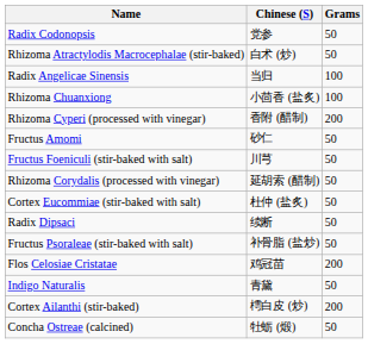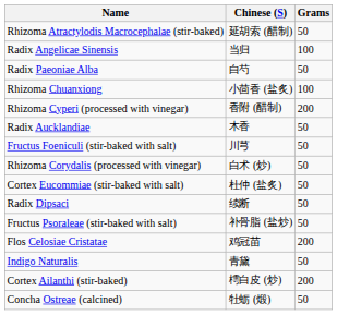- row: Radix Codonopsis | 党参 | 50
Rhizoma Atractylodis Macrocephalae (stir-baked) | Chinese (S): 白术 (炒) -> 延胡索 (醋制)
+ row: Radix Paeoniae Alba | 白芍 | 50
+ row: Radix Aucklandiae | 木香 | 50
- row: Fructus Amomi | 砂仁 | 50
Rhizoma Corydalis (processed with vinegar) | Chinese (S): 延胡索 (醋制) -> 白术 (炒)
